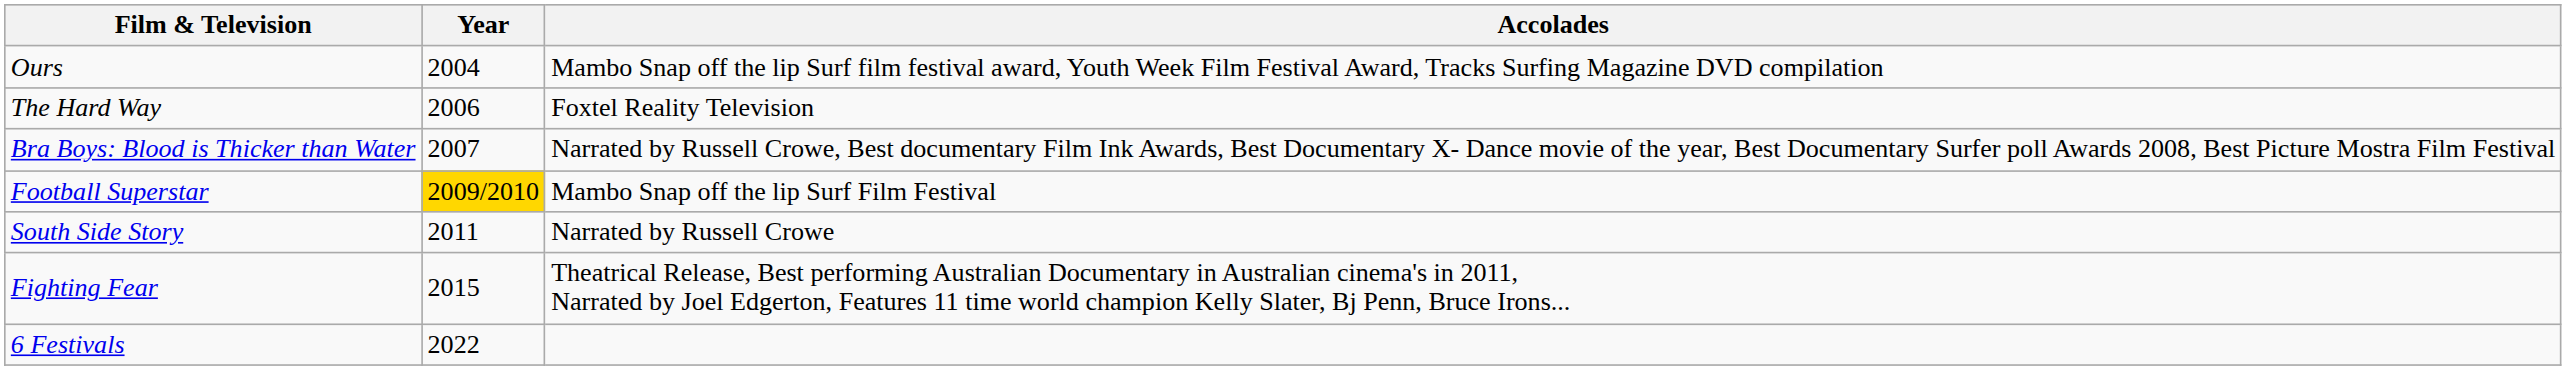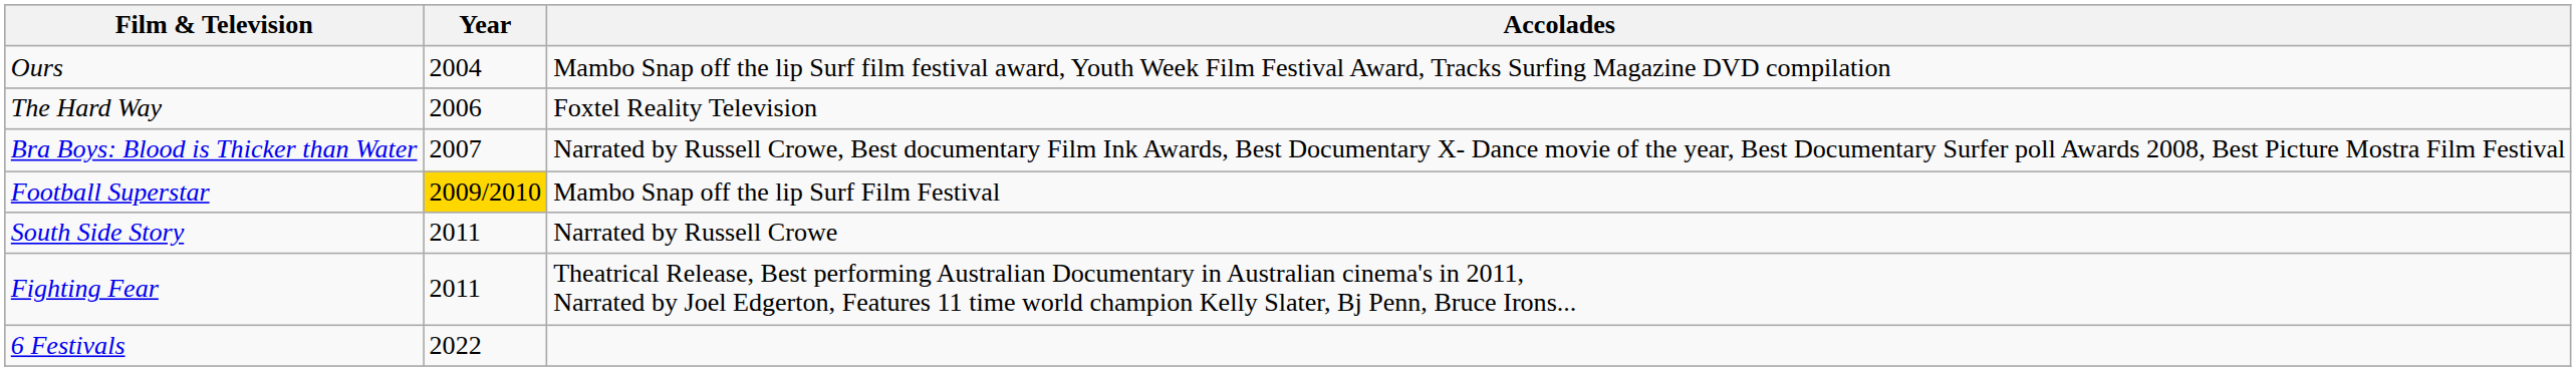Fighting Fear | Year: 2015 -> 2011
